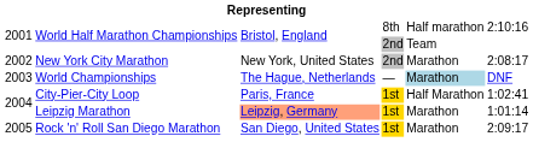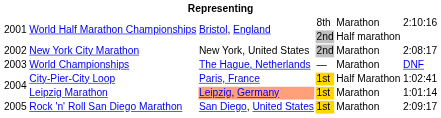World Half Marathon Championships / 8th | column 5: Half marathon -> Marathon
World Half Marathon Championships / 2nd | column 5: Team -> Half marathon
World Championships | column 5: lightblue background -> no background
